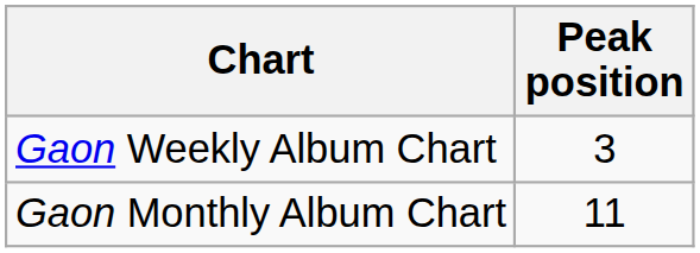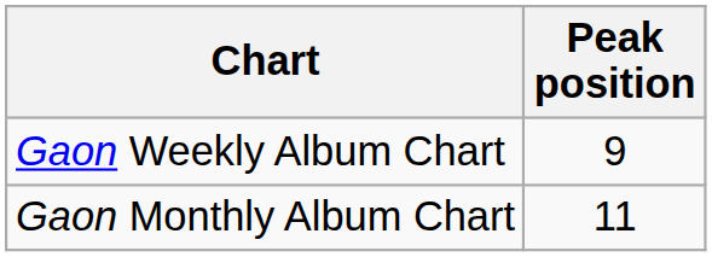Gaon Weekly Album Chart | Peak position: 3 -> 9
